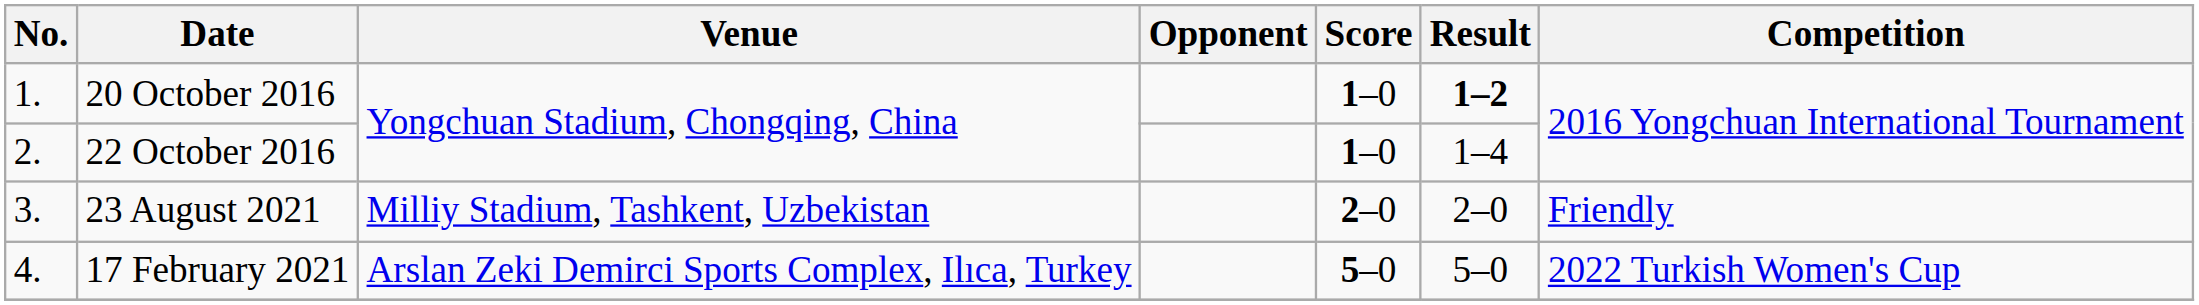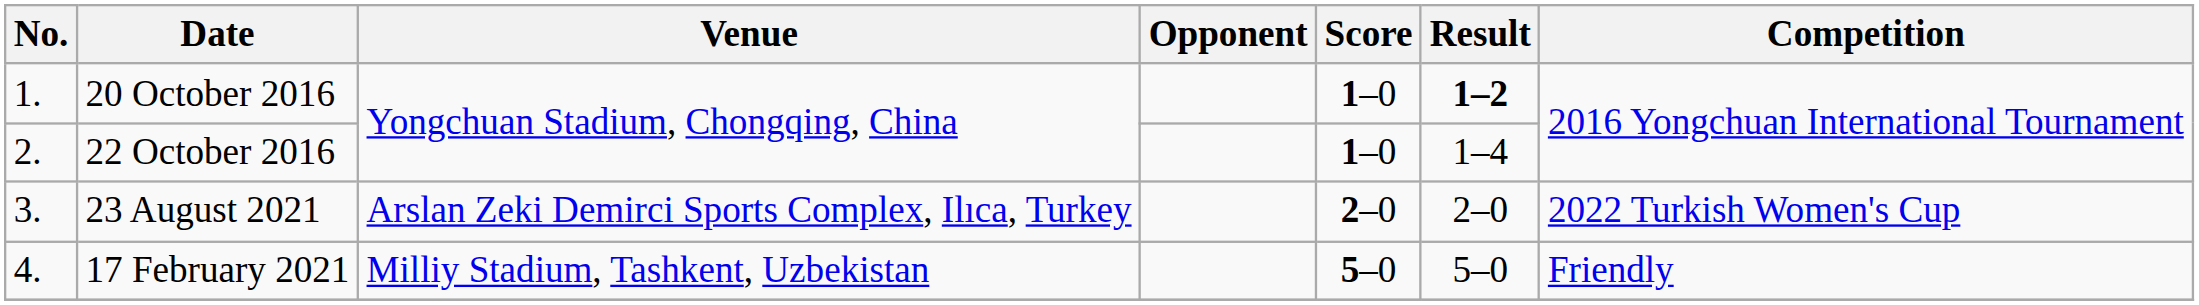23 August 2021 | Venue: Milliy Stadium, Tashkent, Uzbekistan -> Arslan Zeki Demirci Sports Complex, Ilıca, Turkey
23 August 2021 | Competition: Friendly -> 2022 Turkish Women's Cup
17 February 2021 | Venue: Arslan Zeki Demirci Sports Complex, Ilıca, Turkey -> Milliy Stadium, Tashkent, Uzbekistan
17 February 2021 | Competition: 2022 Turkish Women's Cup -> Friendly
